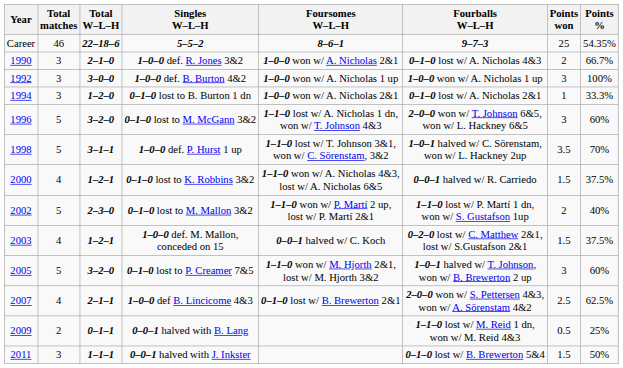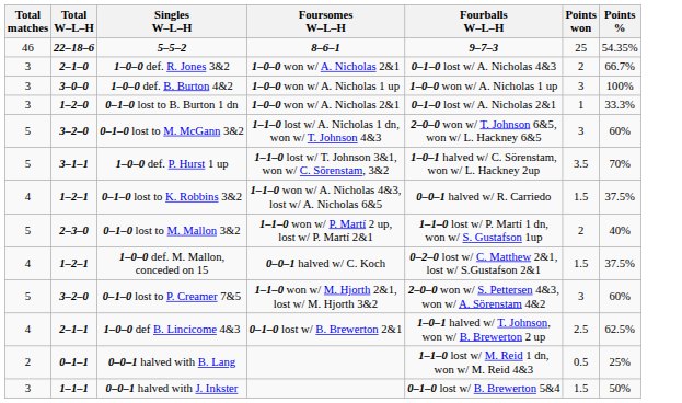- column: Year | Career | 1990 | 1992 | 1994 | 1996 | 1998 | 2000 | 2002 | 2003 | 2005 | 2007 | 2009 | 2011
0–1–0 lost to P. Creamer 7&5 | Fourballs W–L–H: 1–0–1 halved w/ T. Johnson, won w/ B. Brewerton 2 up -> 2–0–0 won w/ S. Pettersen 4&3, won w/ A. Sörenstam 4&2
1–0–0 def B. Lincicome 4&3 | Fourballs W–L–H: 2–0–0 won w/ S. Pettersen 4&3, won w/ A. Sörenstam 4&2 -> 1–0–1 halved w/ T. Johnson, won w/ B. Brewerton 2 up
